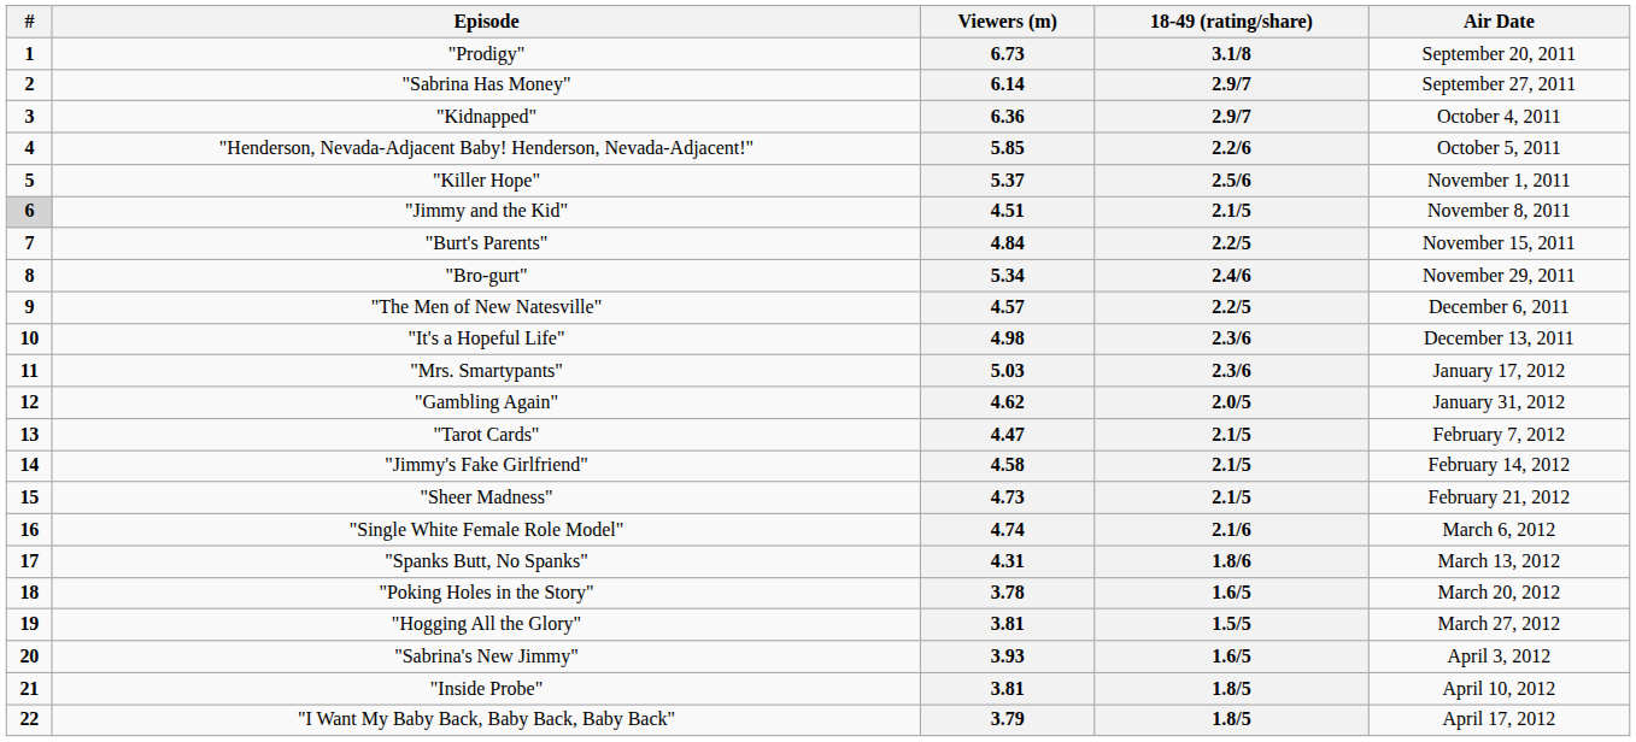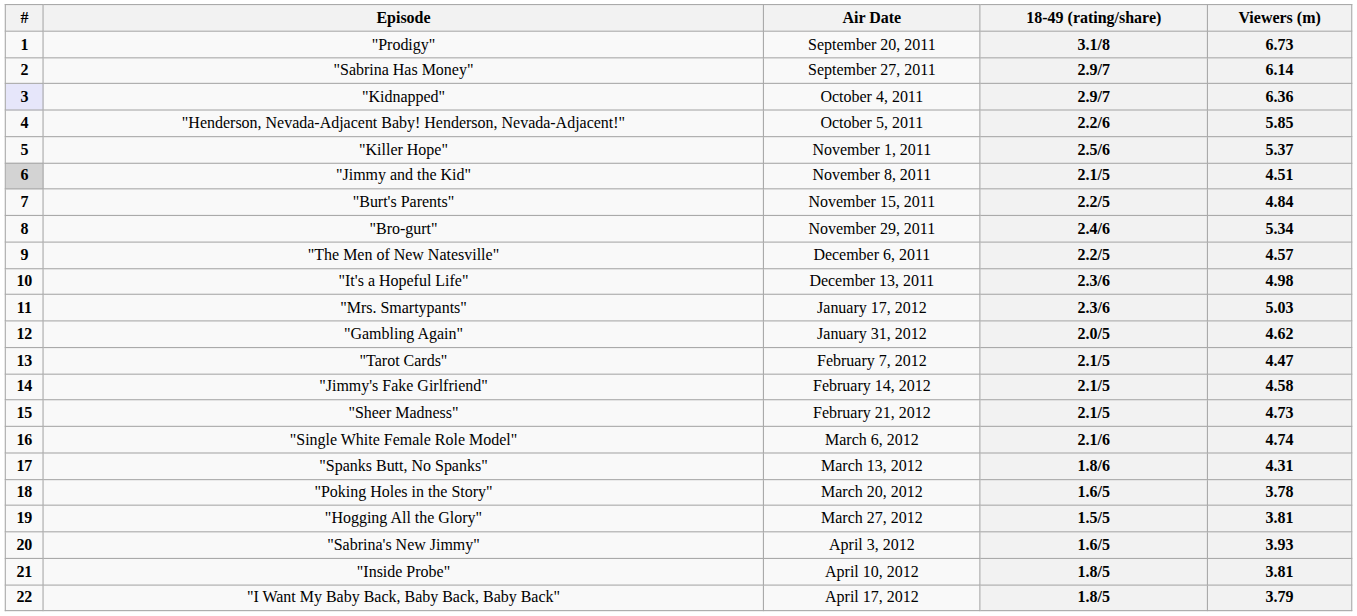columns swapped: Air Date <-> Viewers (m)
"Kidnapped" | #: no background -> lavender background
